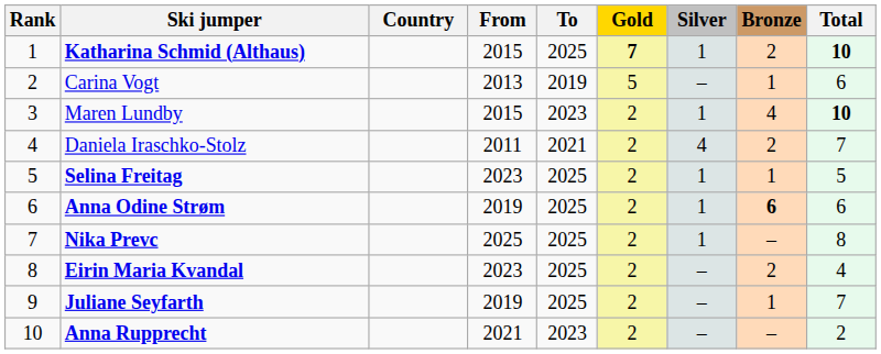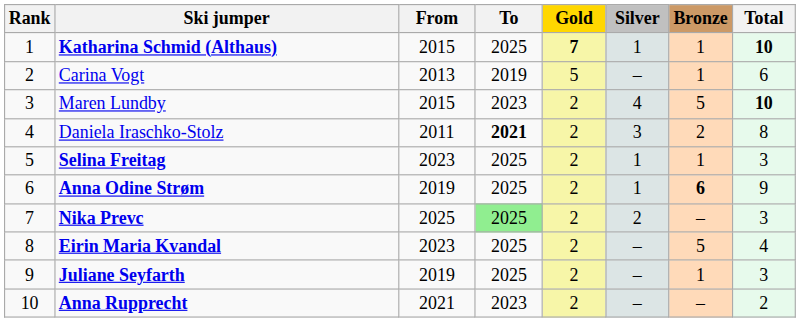- column: Country
Katharina Schmid (Althaus) | Bronze: 2 -> 1
Maren Lundby | Silver: 1 -> 4
Maren Lundby | Bronze: 4 -> 5
Daniela Iraschko-Stolz | To: normal -> bold
Daniela Iraschko-Stolz | Silver: 4 -> 3
Daniela Iraschko-Stolz | Total: 7 -> 8
Selina Freitag | Total: 5 -> 3
Anna Odine Strøm | Total: 6 -> 9
Nika Prevc | To: no background -> lightgreen background
Nika Prevc | Silver: 1 -> 2
Nika Prevc | Total: 8 -> 3
Eirin Maria Kvandal | Bronze: 2 -> 5
Juliane Seyfarth | Total: 7 -> 3
